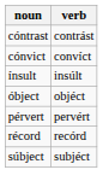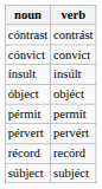+ row: pérmit | permít
